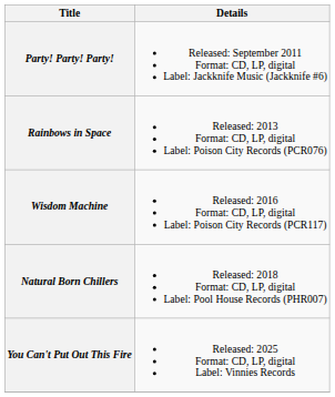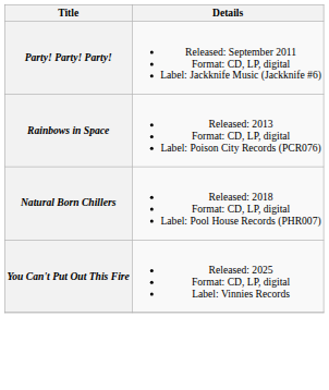- row: Wisdom Machine | Released: 2016 Format: CD, LP, digital Label: Poison City Records (PCR117)
